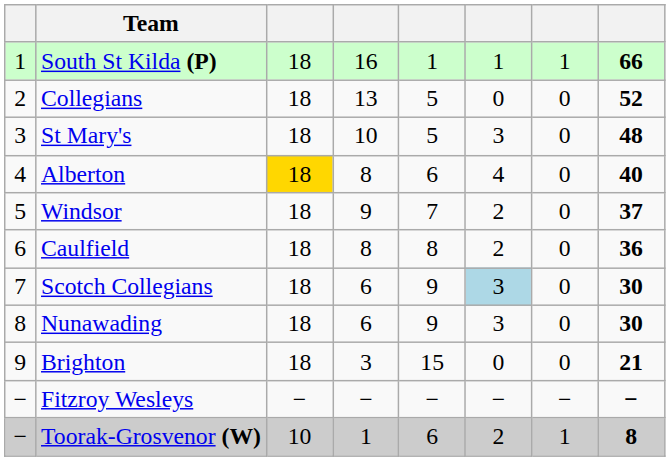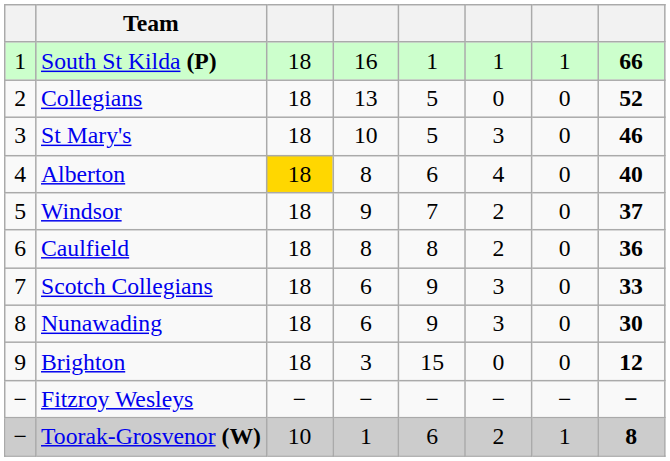St Mary's | column 8: 48 -> 46
Scotch Collegians | column 6: lightblue background -> no background
Scotch Collegians | column 8: 30 -> 33
Brighton | column 8: 21 -> 12
